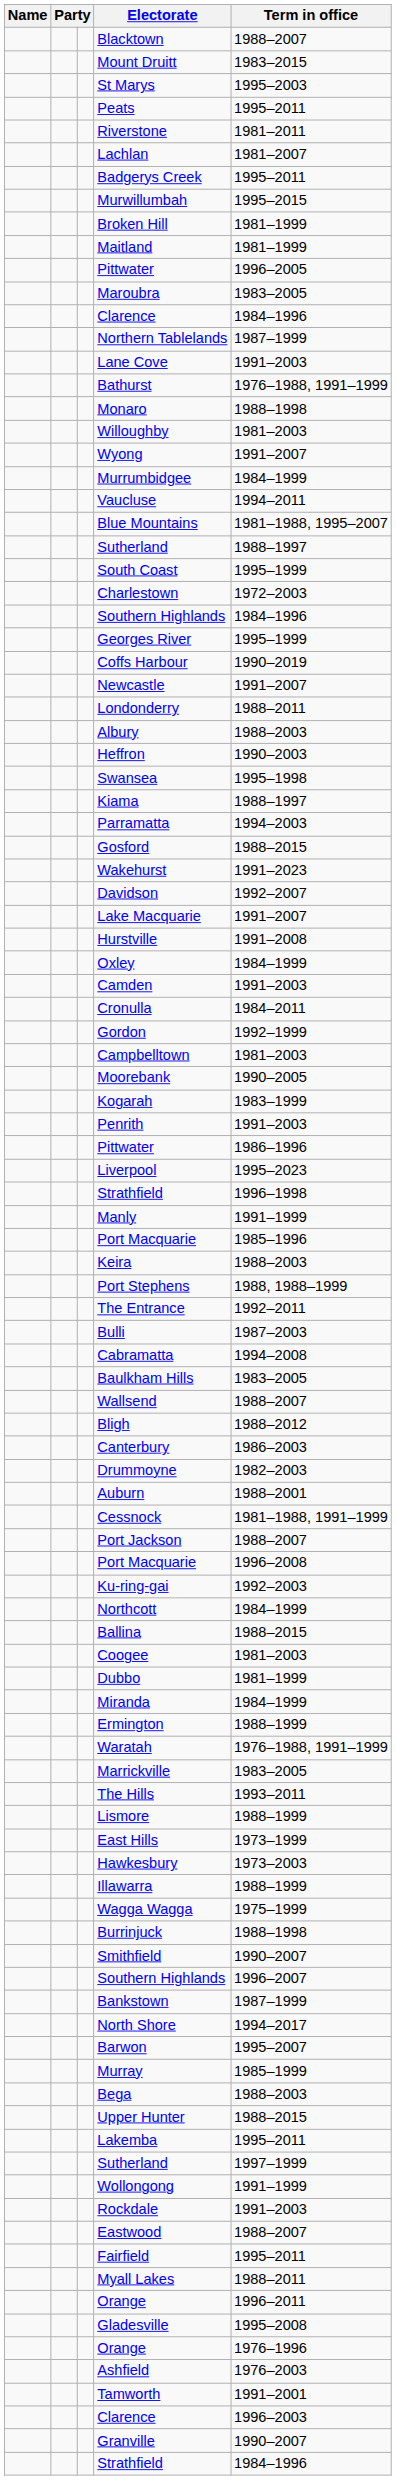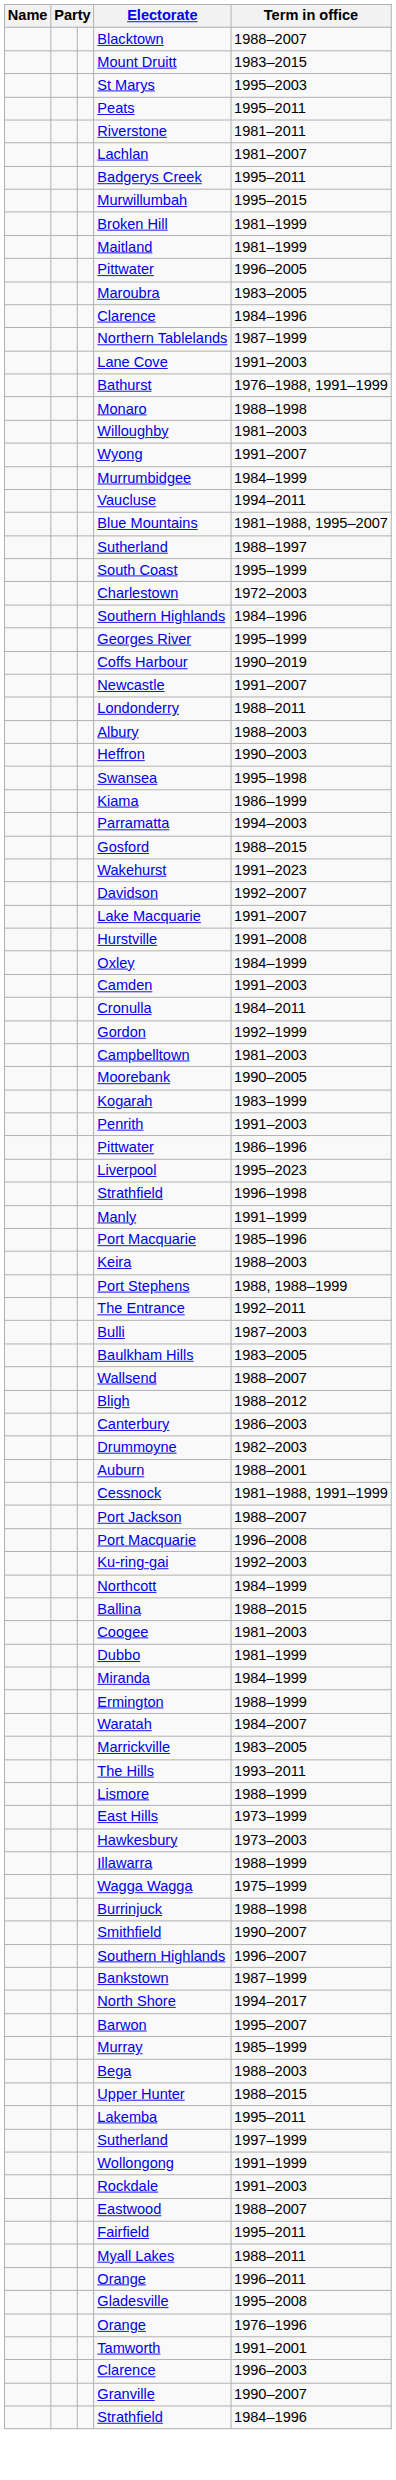Kiama | Term in office: 1988–1997 -> 1986–1999
- row: Cabramatta | 1994–2008
Waratah | Term in office: 1976–1988, 1991–1999 -> 1984–2007
- row: Ashfield | 1976–2003
